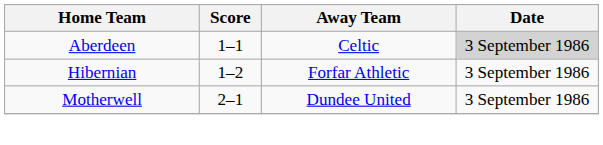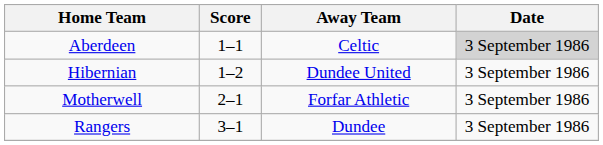Hibernian | Away Team: Forfar Athletic -> Dundee United
Motherwell | Away Team: Dundee United -> Forfar Athletic
+ row: Rangers | 3–1 | Dundee | 3 September 1986
